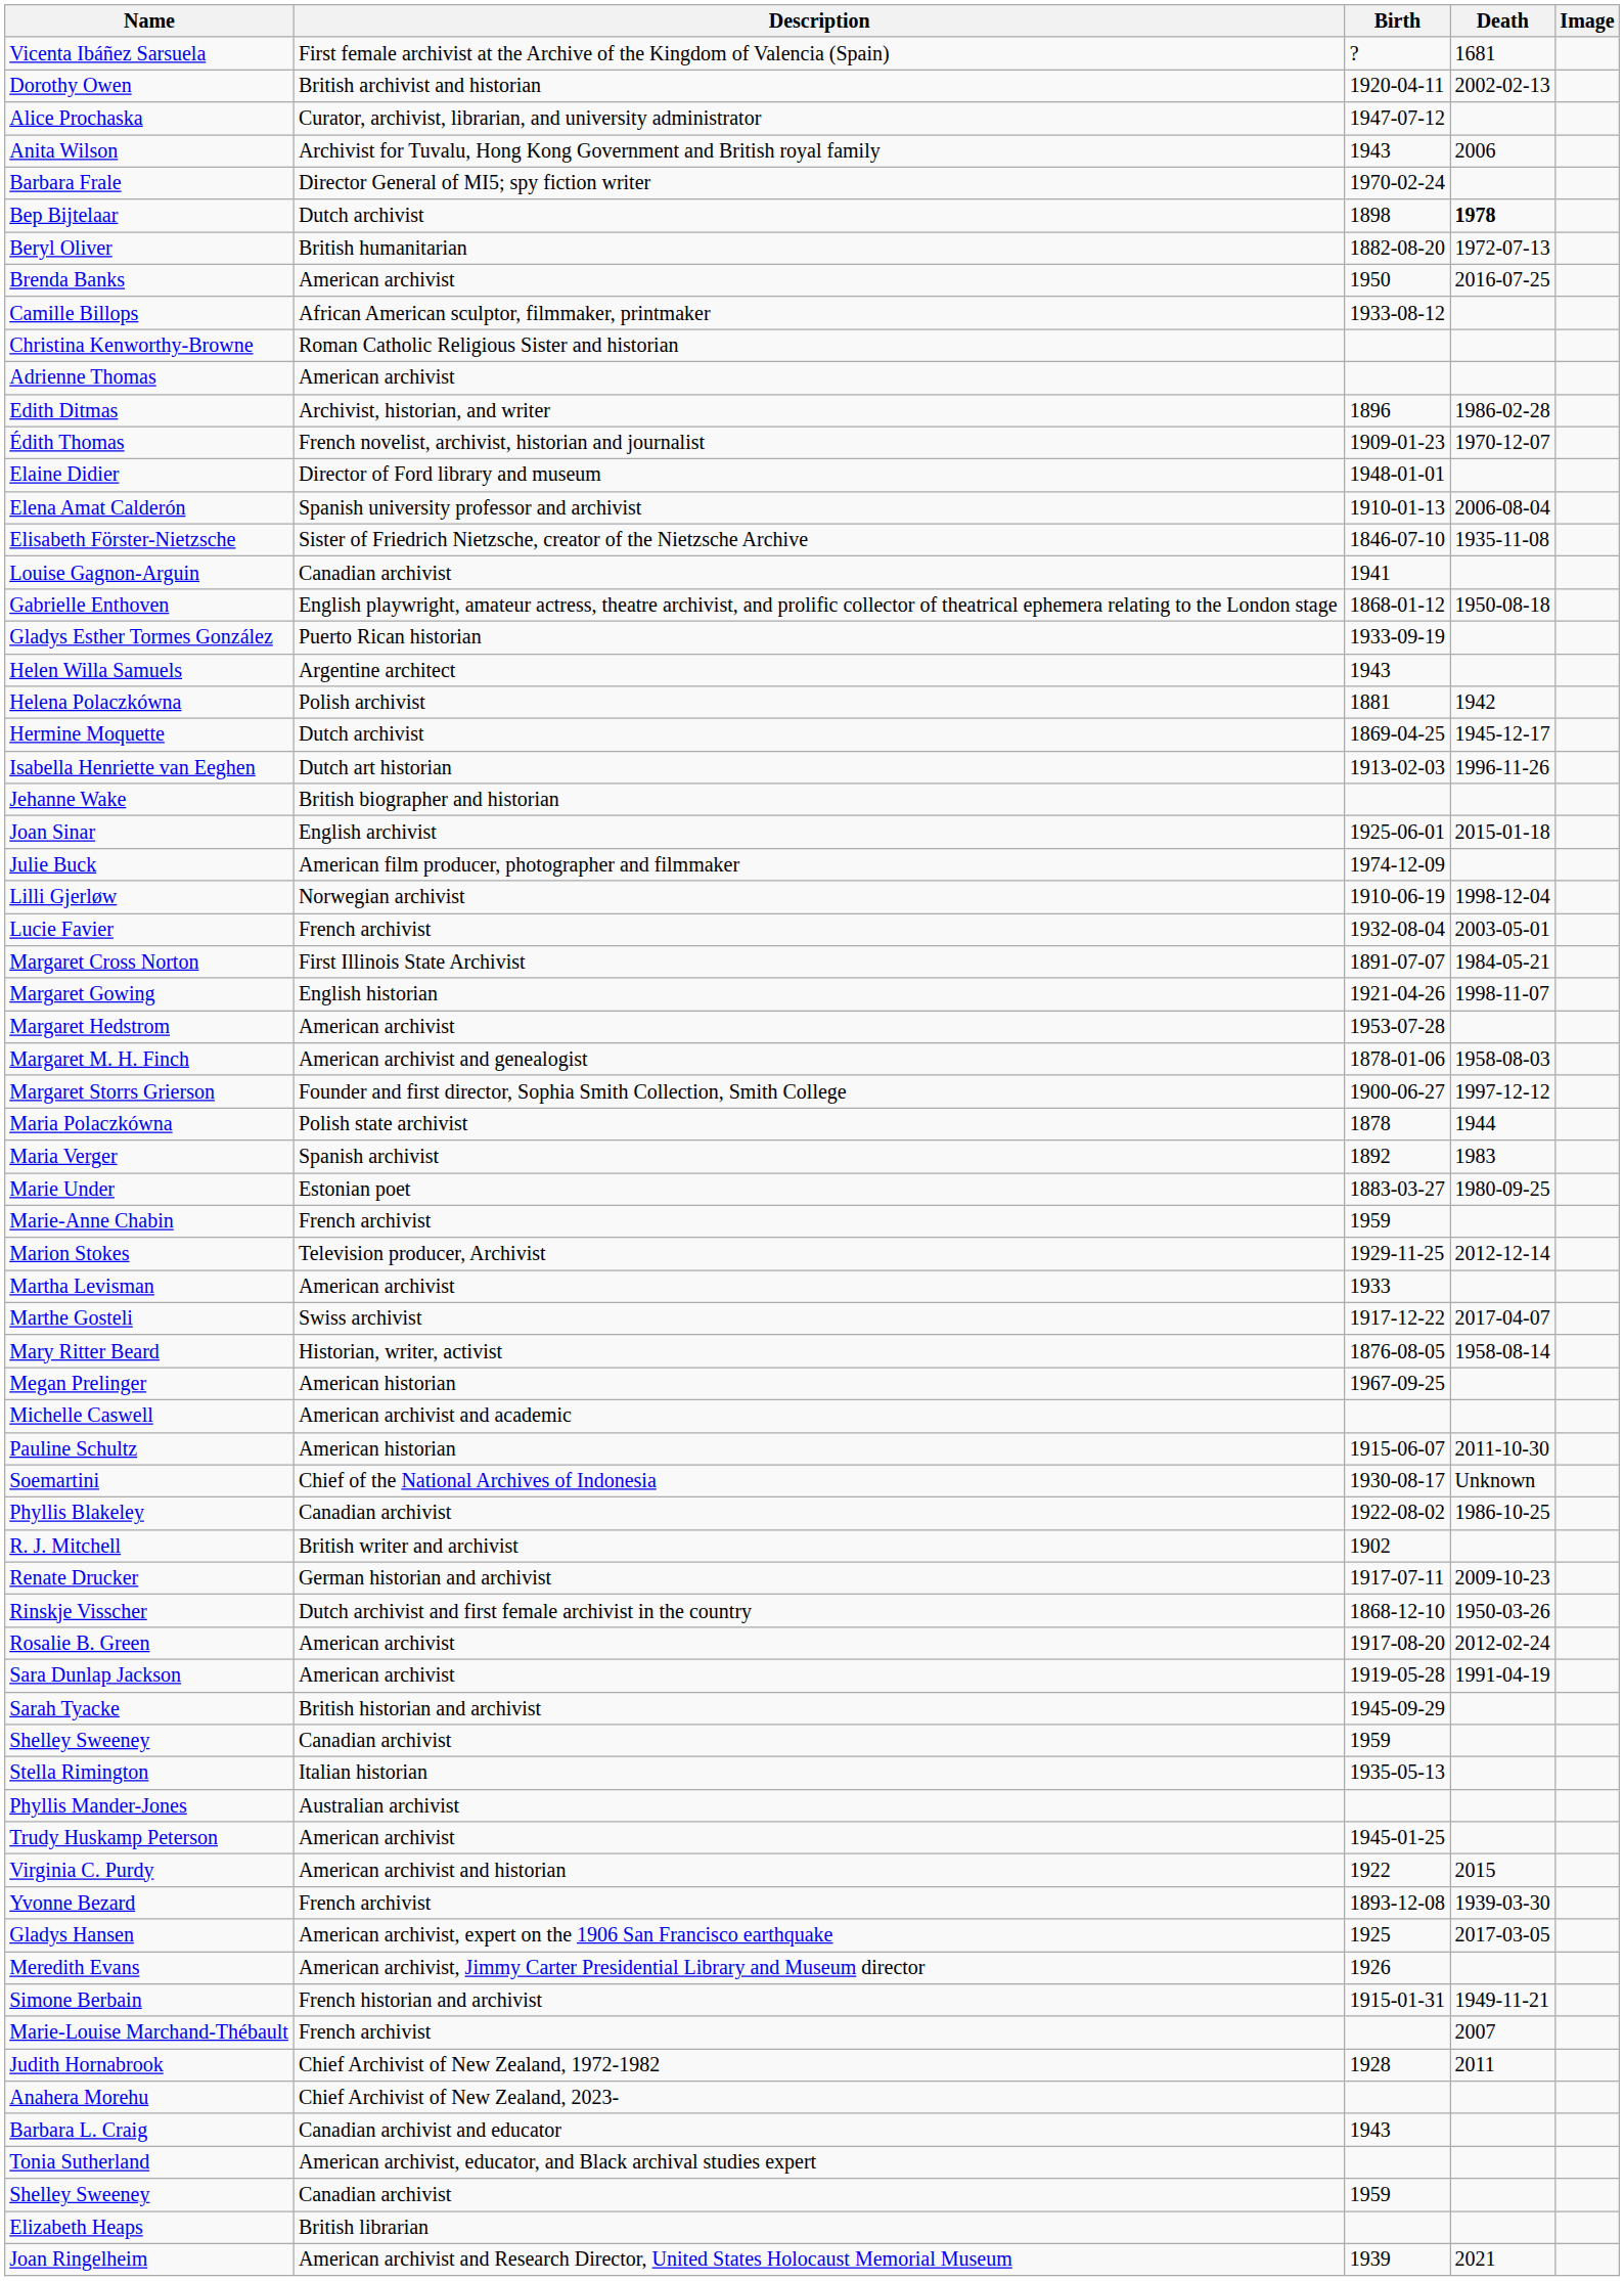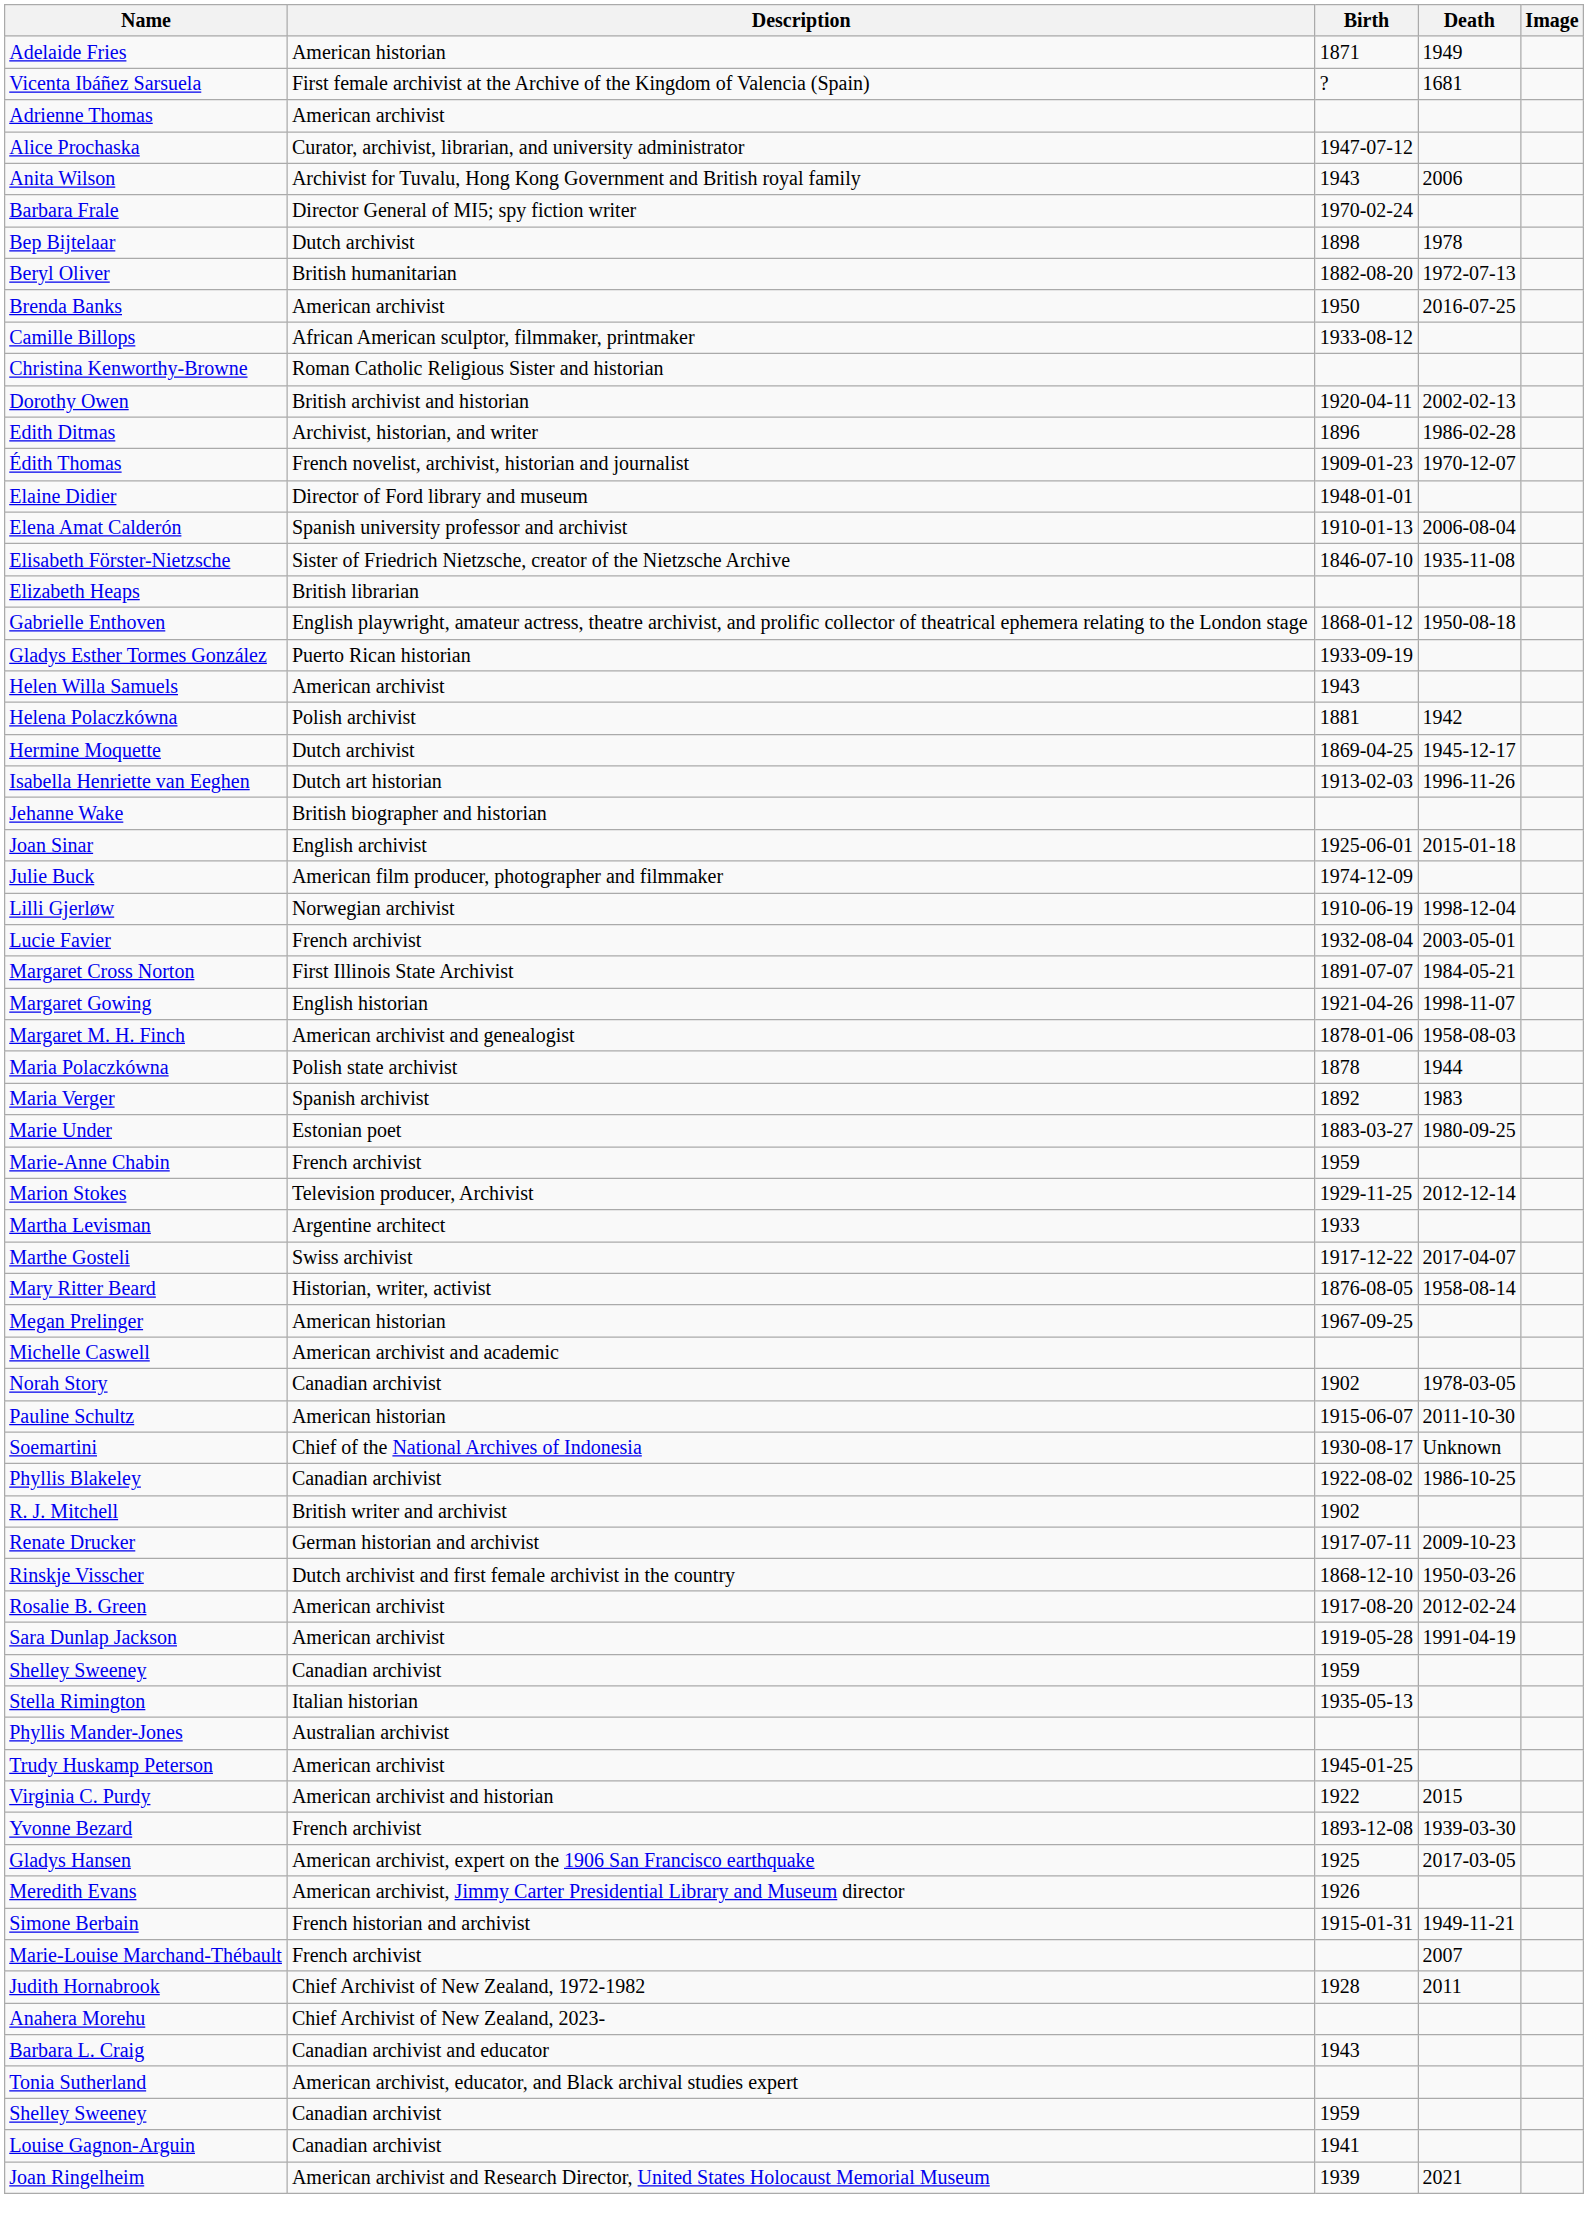+ row: Adelaide Fries | American historian | 1871 | 1949
rows swapped: Adrienne Thomas <-> Dorothy Owen
Bep Bijtelaar | Death: bold -> normal
rows swapped: Elizabeth Heaps <-> Louise Gagnon-Arguin
Helen Willa Samuels | Description: Argentine architect -> American archivist
- row: Margaret Hedstrom | American archivist | 1953-07-28
- row: Margaret Storrs Grierson | Founder and first director, Sophia Smith Collection, Smith College | 1900-06-27 | 1997-12-12
Martha Levisman | Description: American archivist -> Argentine architect
+ row: Norah Story | Canadian archivist | 1902 | 1978-03-05
- row: Sarah Tyacke | British historian and archivist | 1945-09-29
